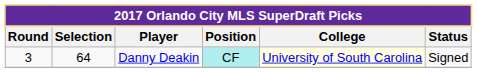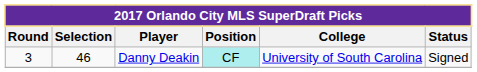Danny Deakin | Selection: 64 -> 46
Danny Deakin | College: lightyellow background -> no background
